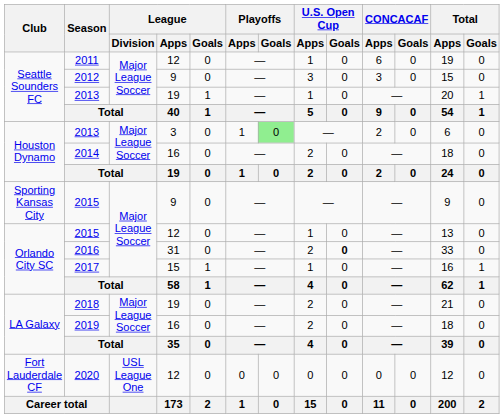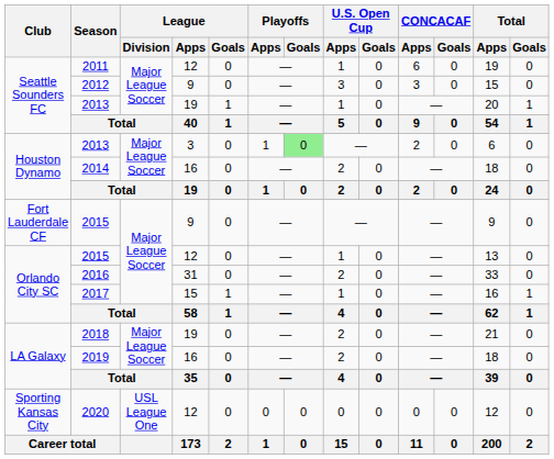2015 / 9 | Club: Sporting Kansas City -> Fort Lauderdale CF
2016 | U.S. Open Cup / Goals: bold -> normal
2020 | Club: Fort Lauderdale CF -> Sporting Kansas City
